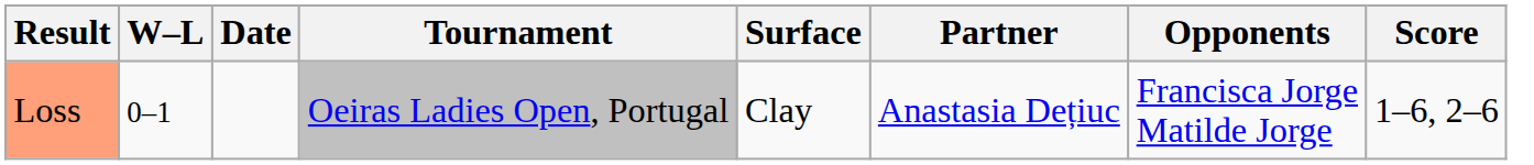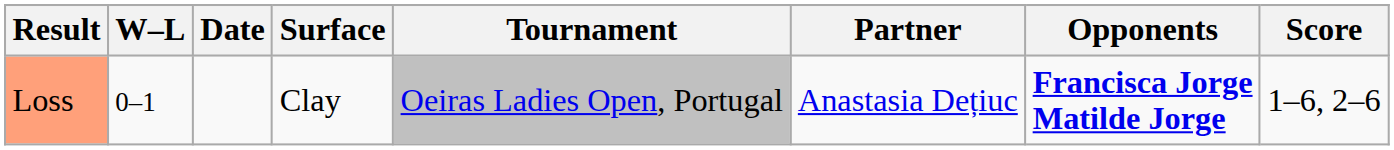columns swapped: Tournament <-> Surface
Loss | Opponents: normal -> bold
